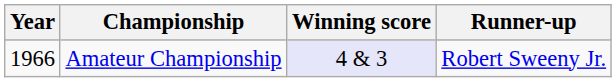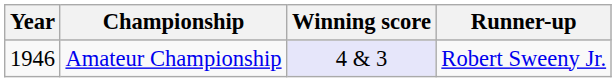Amateur Championship | Year: 1966 -> 1946
